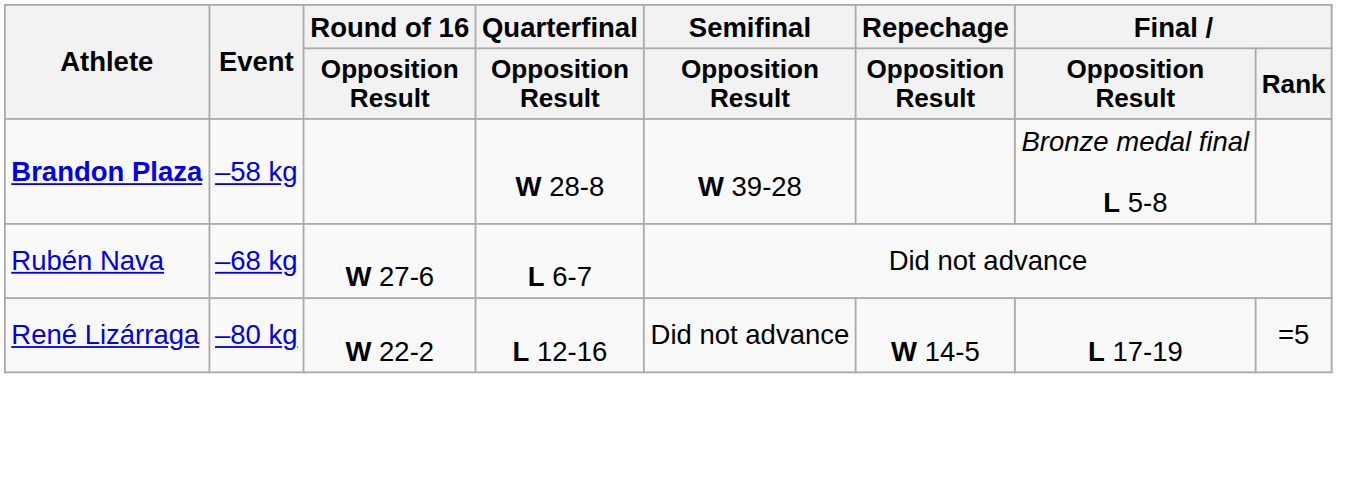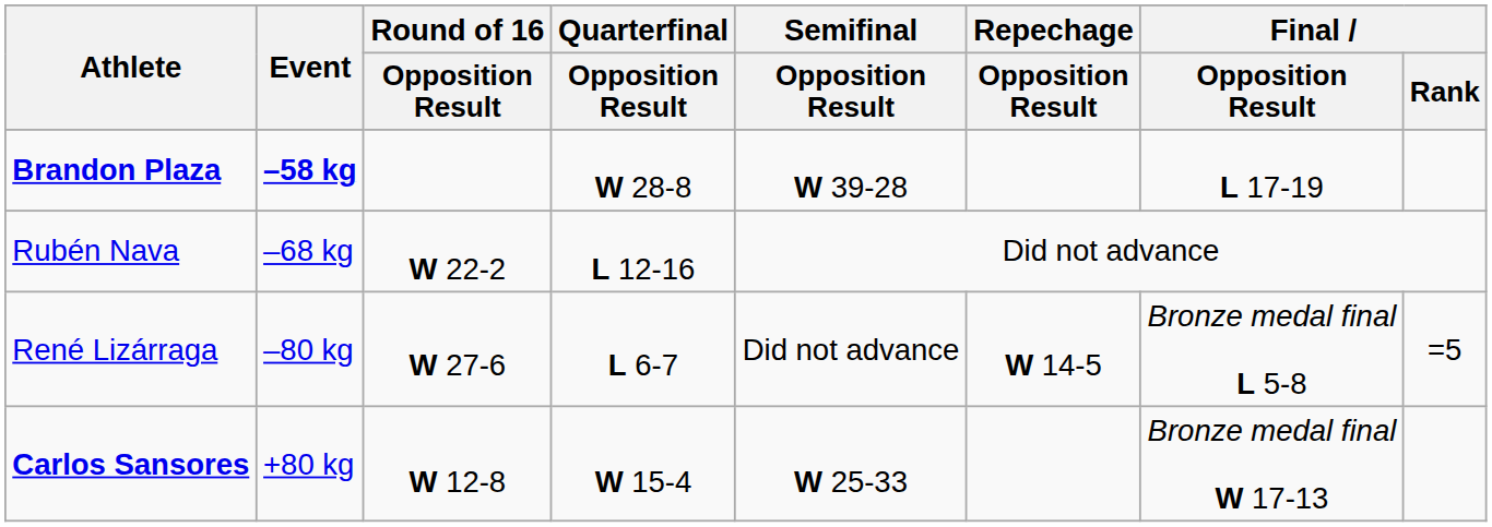Brandon Plaza | Event: normal -> bold
Brandon Plaza | Final / Opposition Result: Bronze medal final L 5-8 -> L 17-19
Rubén Nava | Round of 16 / Opposition Result: W 27-6 -> W 22-2
Rubén Nava | Quarterfinal / Opposition Result: L 6-7 -> L 12-16
René Lizárraga | Round of 16 / Opposition Result: W 22-2 -> W 27-6
René Lizárraga | Quarterfinal / Opposition Result: L 12-16 -> L 6-7
René Lizárraga | Final / Opposition Result: L 17-19 -> Bronze medal final L 5-8
+ row: Carlos Sansores | +80 kg | W 12-8 | W 15-4 | W 25-33 | Bronze medal final W 17-13
